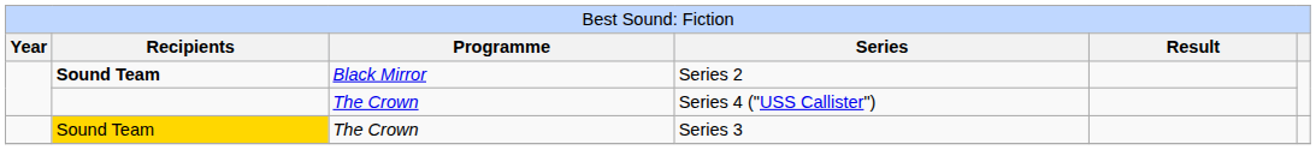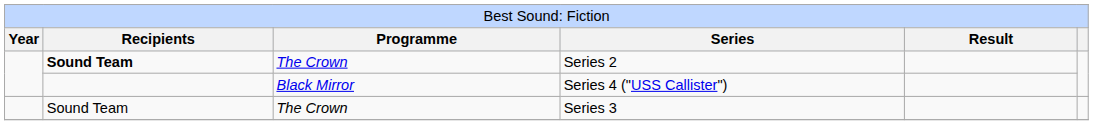Series 2 | column 3: Black Mirror -> The Crown
Series 4 ("USS Callister") | column 3: The Crown -> Black Mirror
Series 3 | column 2: gold background -> no background
